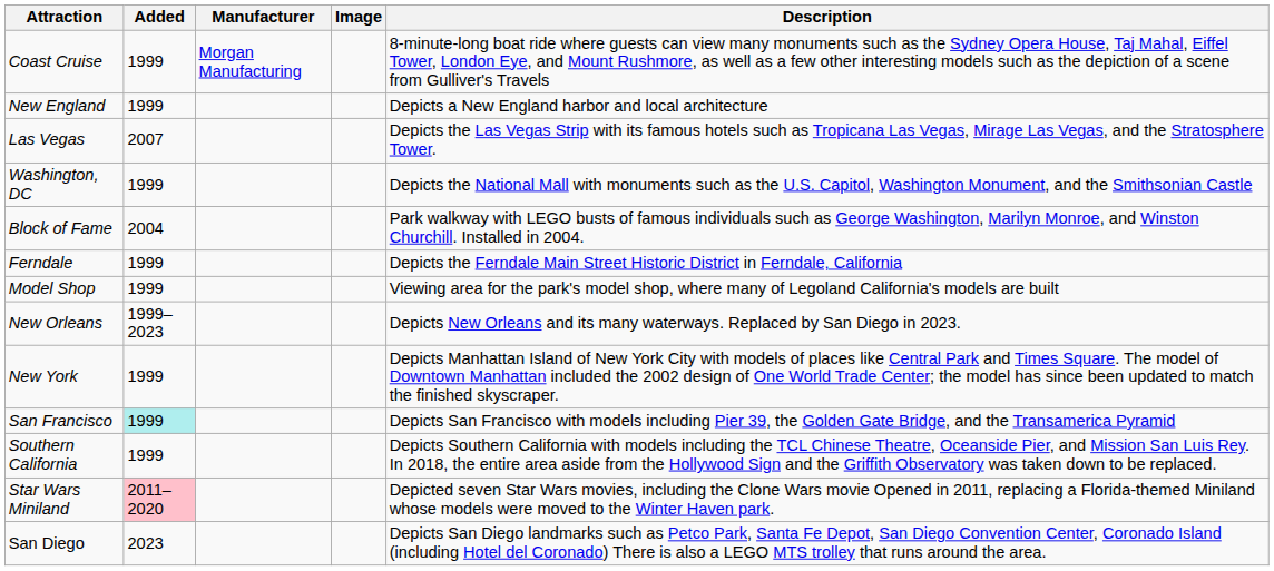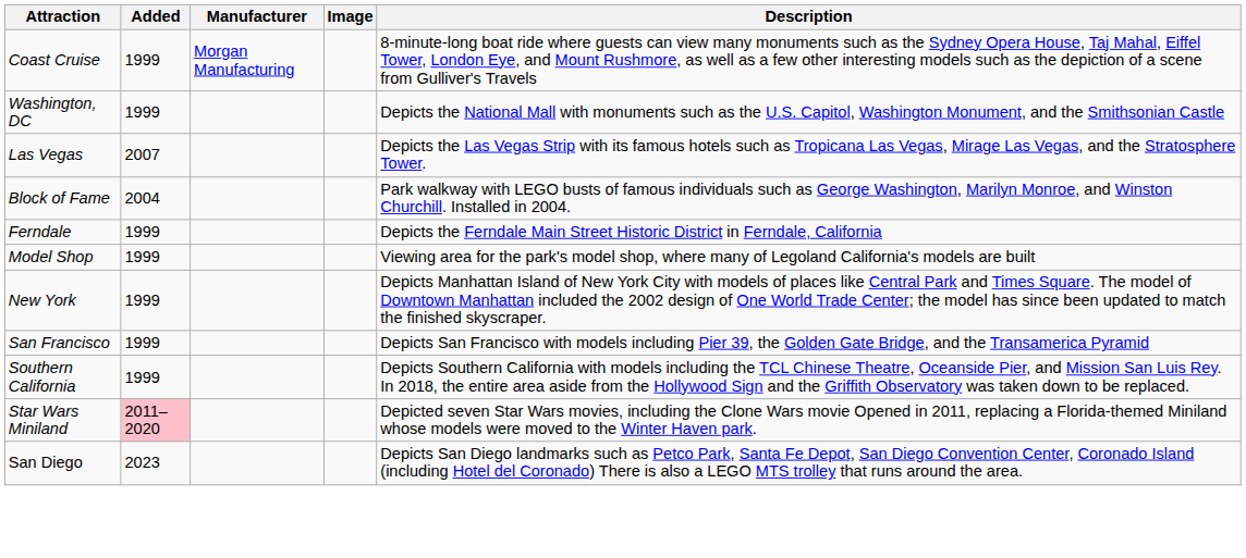- row: New England | 1999 | Depicts a New England harbor and local architecture
rows swapped: Las Vegas <-> Washington, DC
- row: New Orleans | 1999–2023 | Depicts New Orleans and its many waterways. Replaced by San Diego in 2023.
San Francisco | Added: paleturquoise background -> no background
